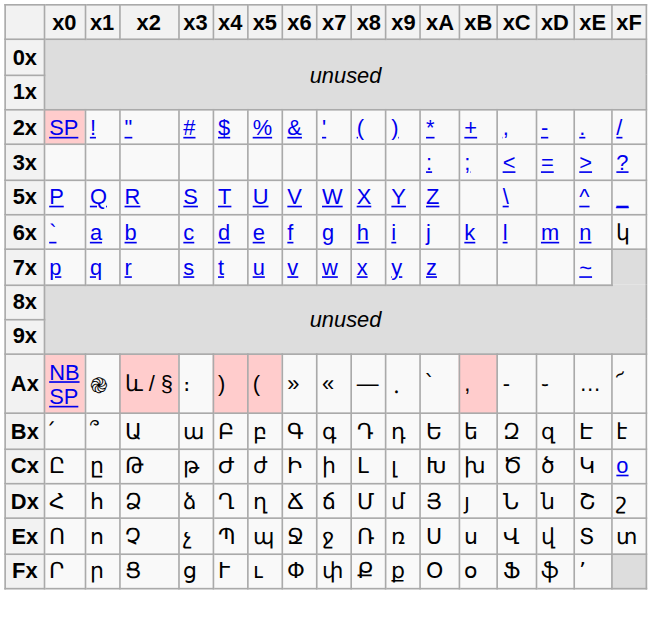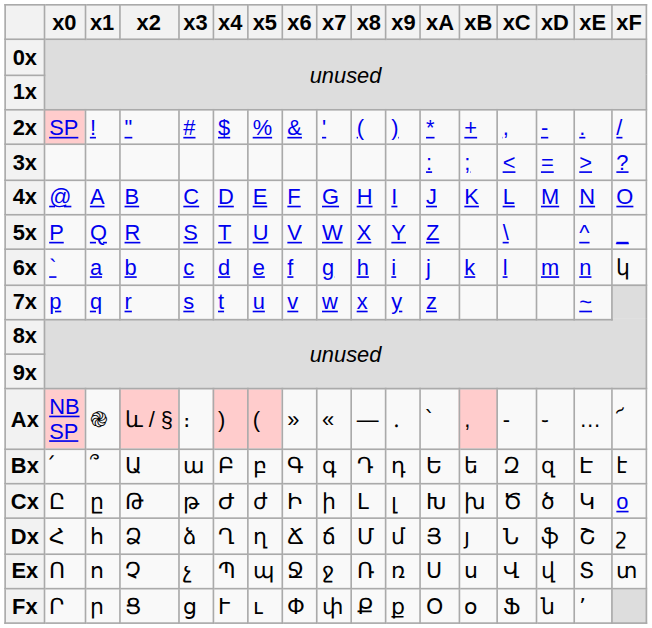+ row: 4x | @ | A | B | C | D | E | F | G | H | I | J | K | L | M | N | O
Dx | xD: ն -> ֆ
Fx | xD: ֆ -> ն
